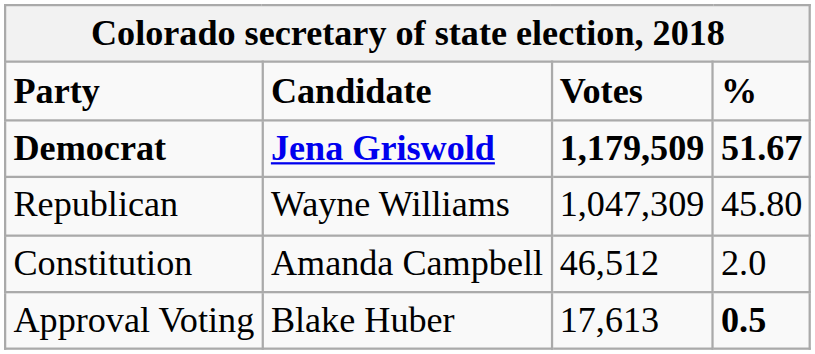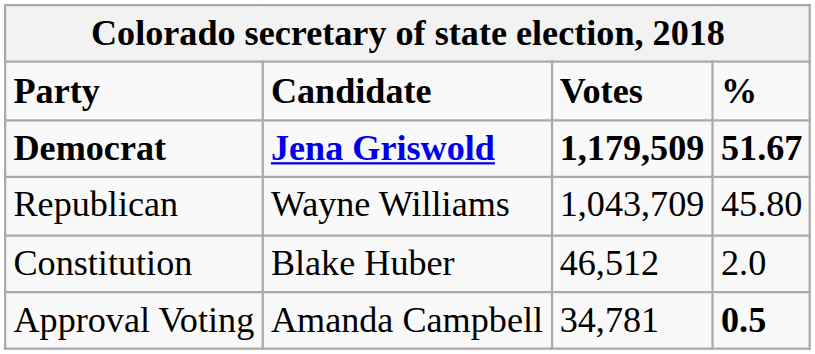Republican | Votes: 1,047,309 -> 1,043,709
Constitution | Candidate: Amanda Campbell -> Blake Huber
Approval Voting | Candidate: Blake Huber -> Amanda Campbell
Approval Voting | Votes: 17,613 -> 34,781
